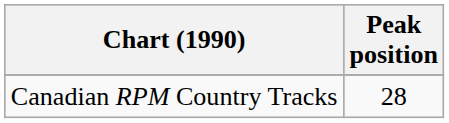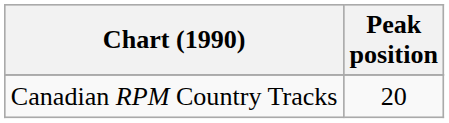Canadian RPM Country Tracks | Peak position: 28 -> 20
